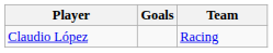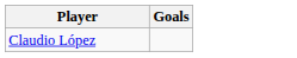- column: Team | Racing
